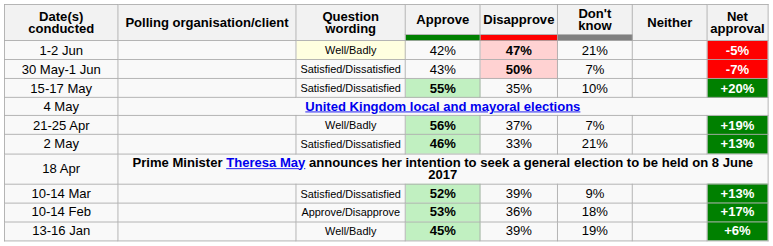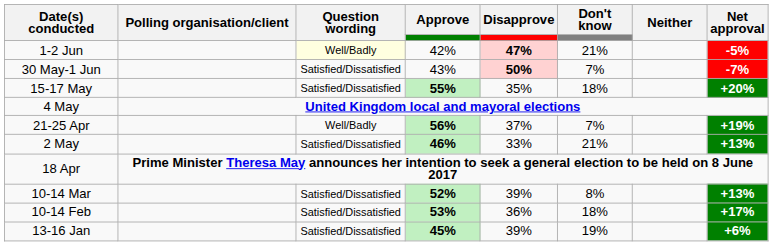15-17 May | Don't know: 10% -> 18%
10-14 Mar | Don't know: 9% -> 8%
10-14 Feb | Question wording: Approve/Disapprove -> Satisfied/Dissatisfied
13-16 Jan | Question wording: Well/Badly -> Satisfied/Dissatisfied
